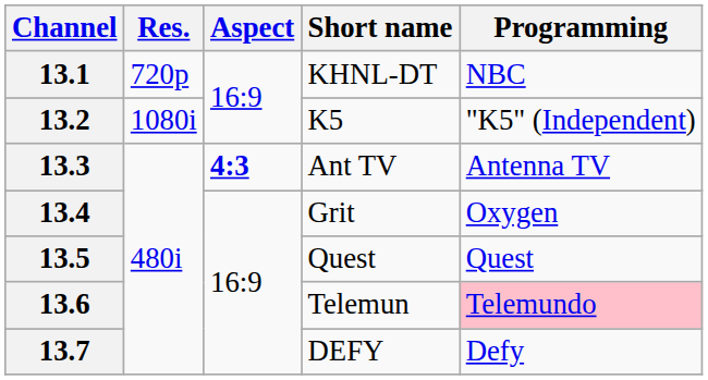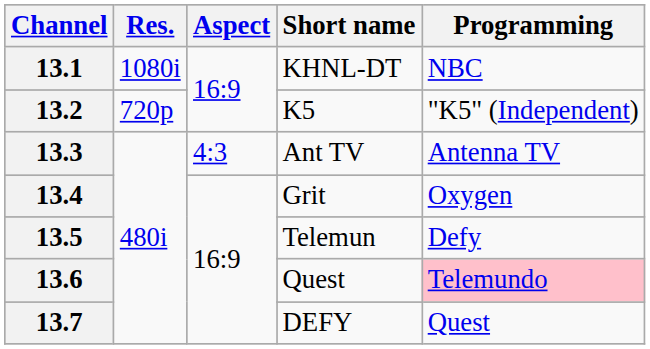13.1 | Res.: 720p -> 1080i
13.2 | Res.: 1080i -> 720p
13.3 | Aspect: bold -> normal
13.5 | Short name: Quest -> Telemun
13.5 | Programming: Quest -> Defy
13.6 | Short name: Telemun -> Quest
13.7 | Programming: Defy -> Quest
